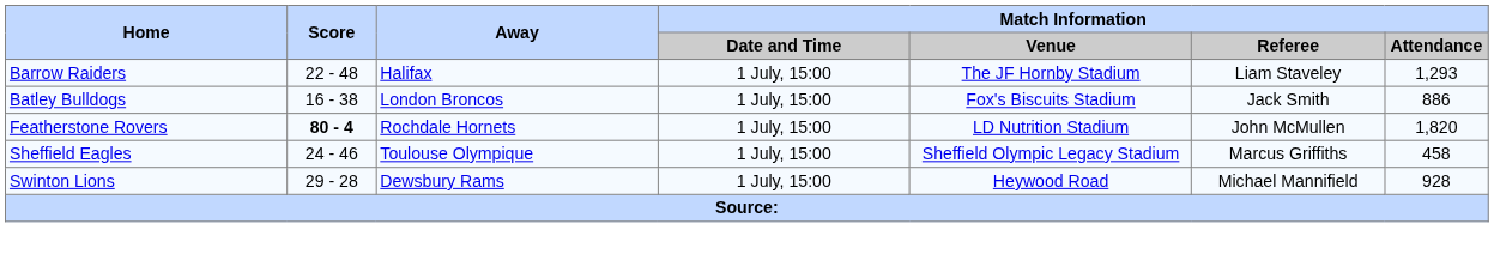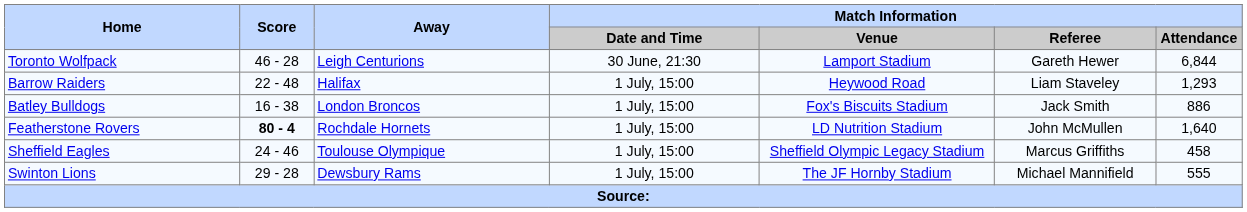+ row: Toronto Wolfpack | 46 - 28 | Leigh Centurions | 30 June, 21:30 | Lamport Stadium | Gareth Hewer | 6,844
Barrow Raiders | Match Information / Venue: The JF Hornby Stadium -> Heywood Road
Featherstone Rovers | Match Information / Attendance: 1,820 -> 1,640
Swinton Lions | Match Information / Venue: Heywood Road -> The JF Hornby Stadium
Swinton Lions | Match Information / Attendance: 928 -> 555
